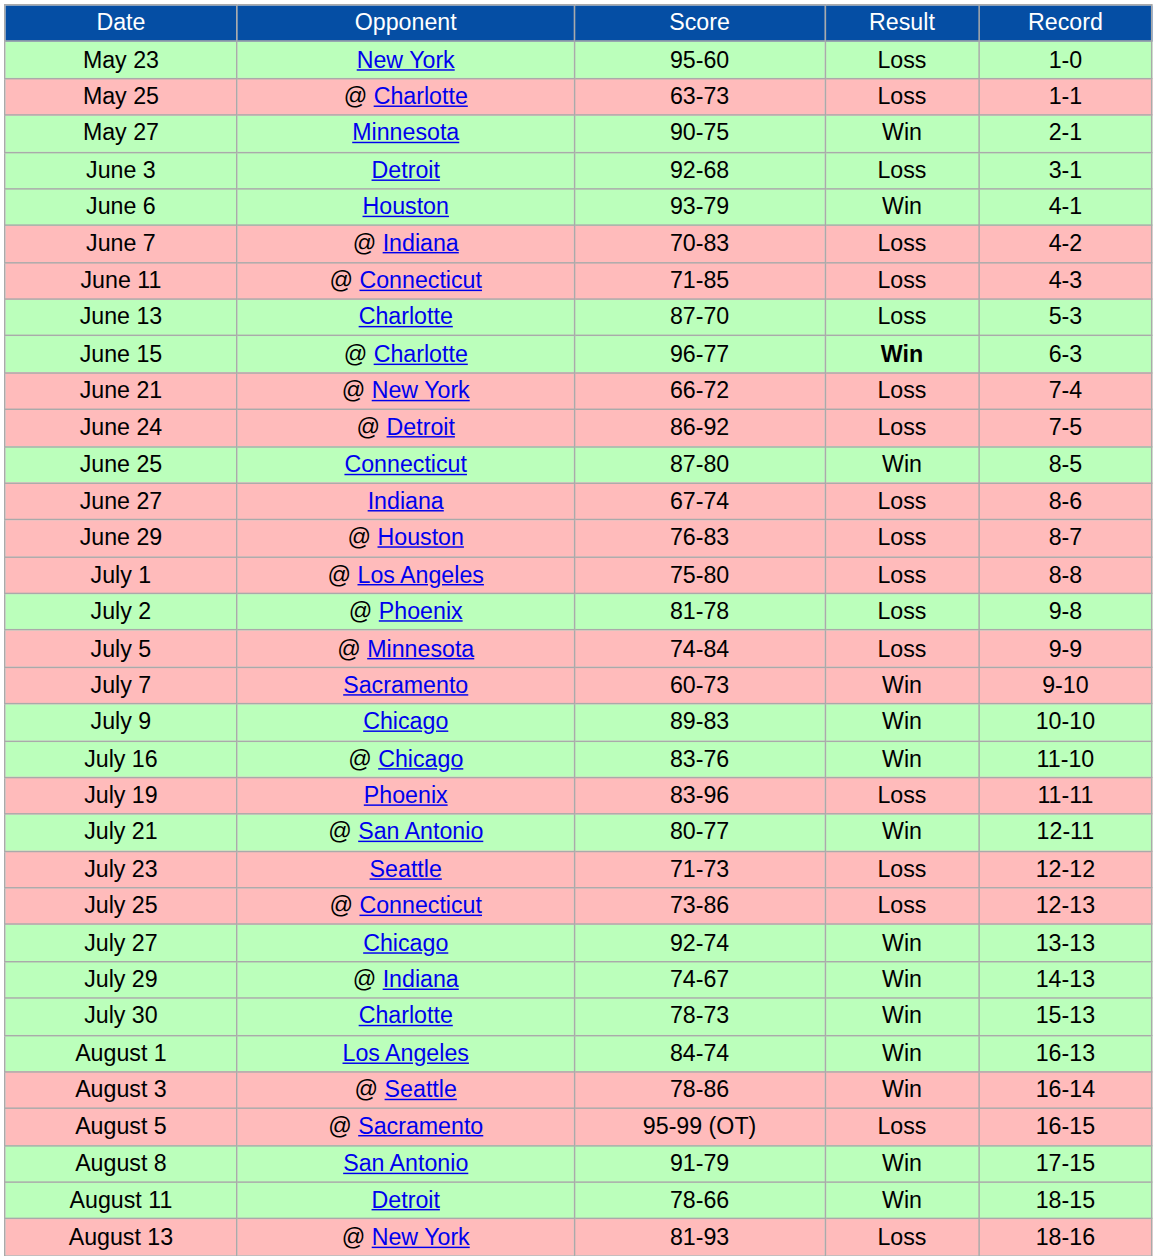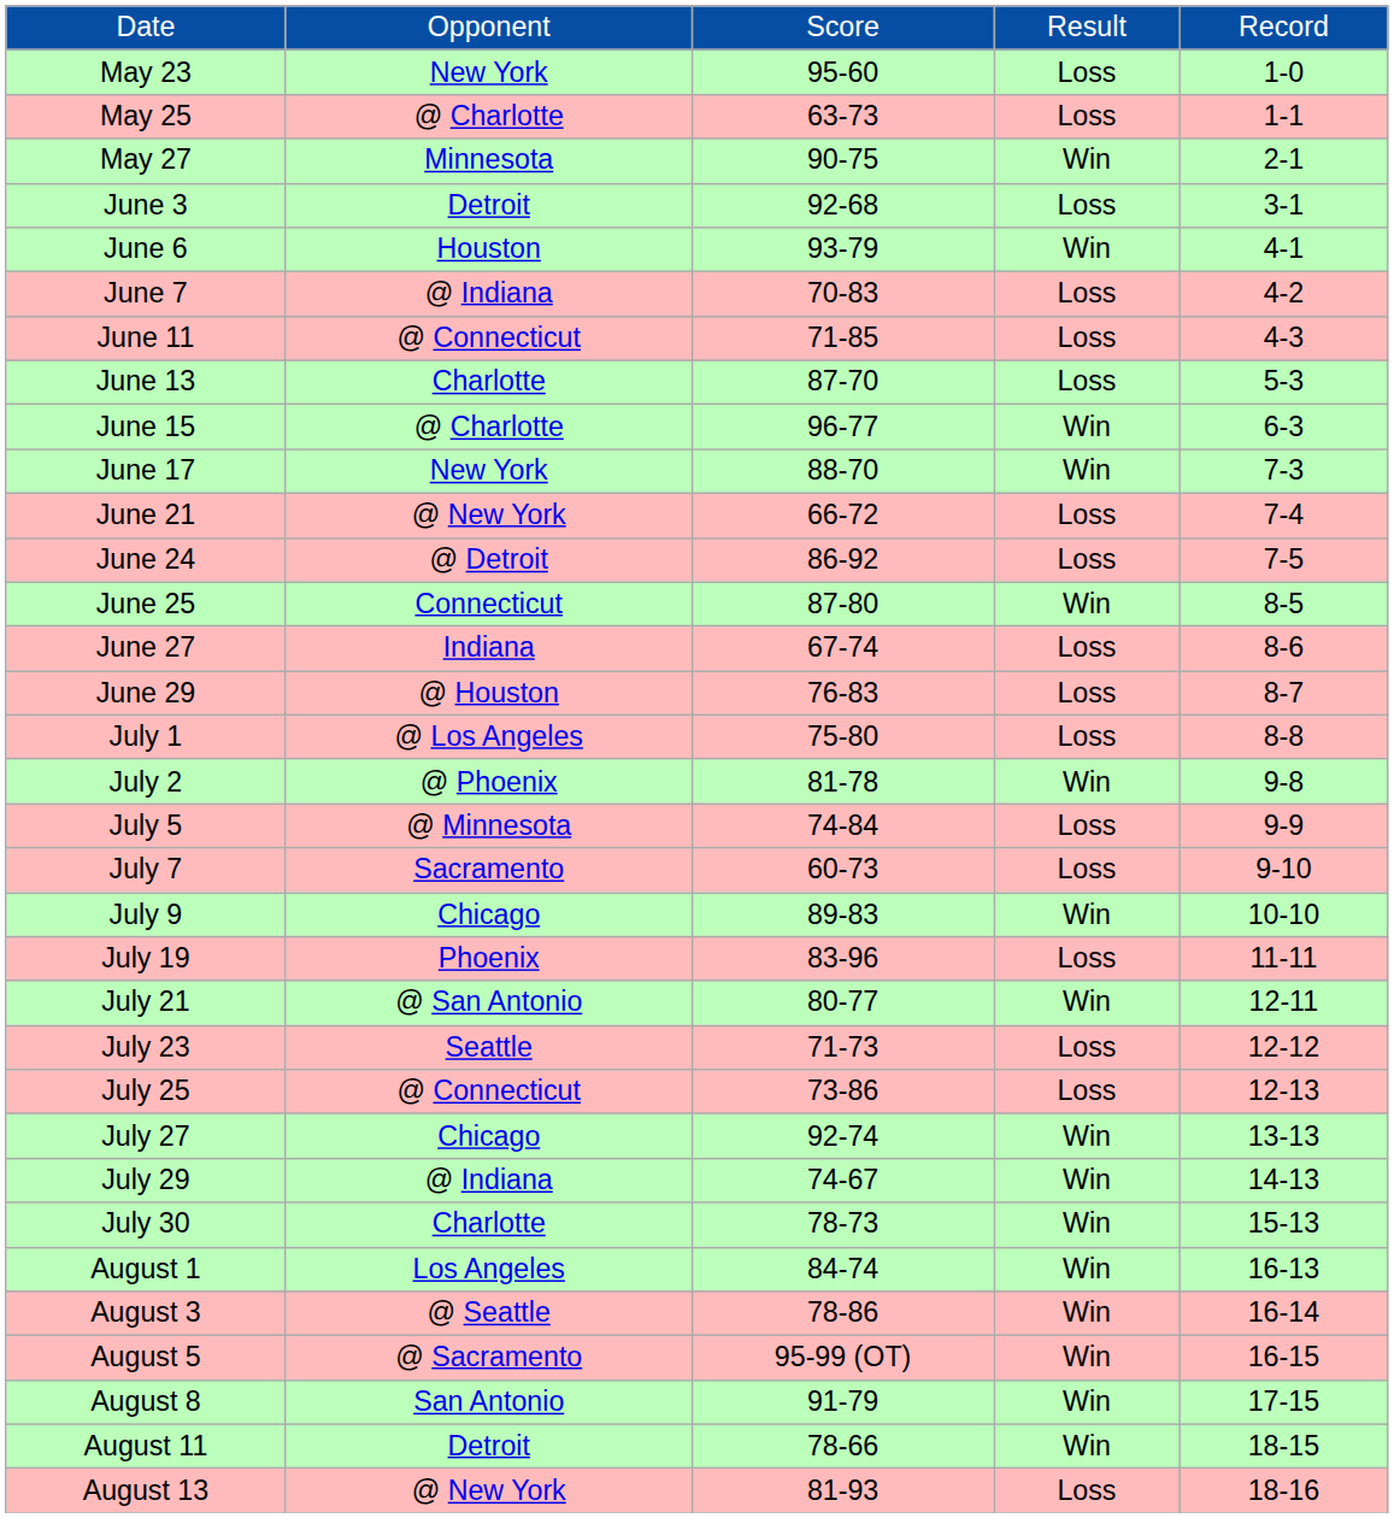June 15 | column 4: bold -> normal
+ row: June 17 | New York | 88-70 | Win | 7-3
July 2 | column 4: Loss -> Win
July 7 | column 4: Win -> Loss
- row: July 16 | @ Chicago | 83-76 | Win | 11-10
August 5 | column 4: Loss -> Win
